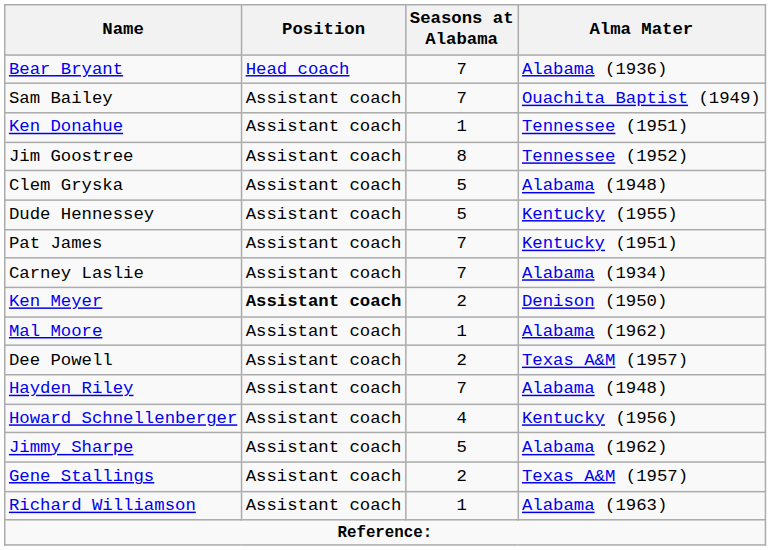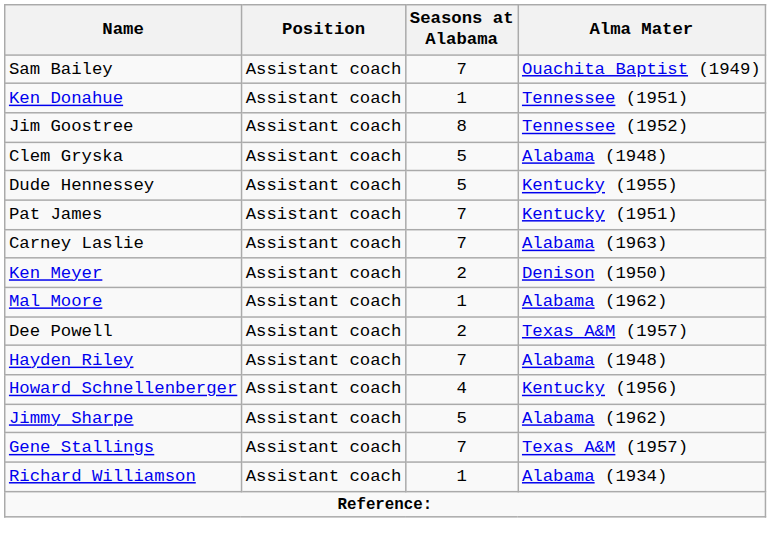- row: Bear Bryant | Head coach | 7 | Alabama (1936)
Carney Laslie | Alma Mater: Alabama (1934) -> Alabama (1963)
Ken Meyer | Position: bold -> normal
Gene Stallings | Seasons at Alabama: 2 -> 7
Richard Williamson | Alma Mater: Alabama (1963) -> Alabama (1934)
